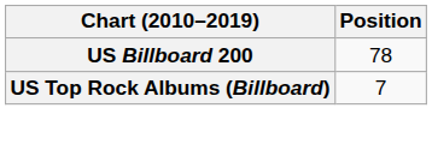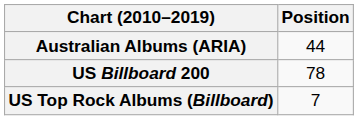+ row: Australian Albums (ARIA) | 44
